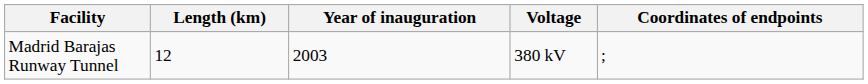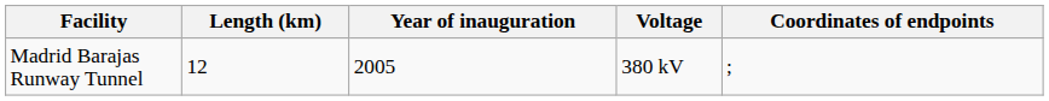Madrid Barajas Runway Tunnel | Year of inauguration: 2003 -> 2005
